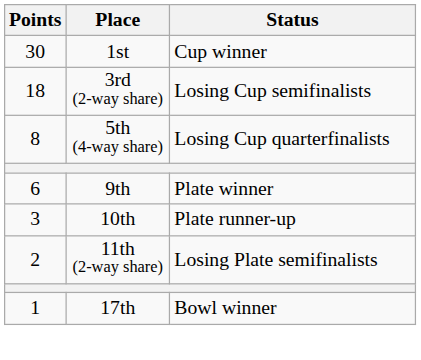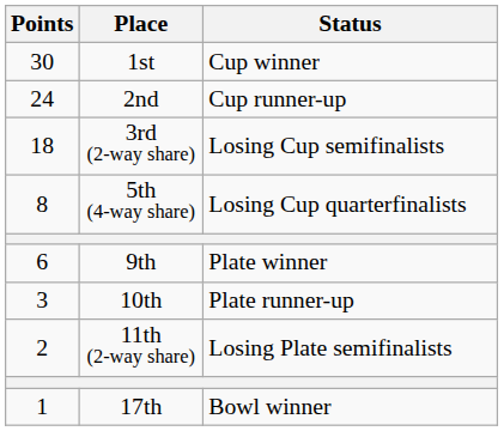+ row: 24 | 2nd | Cup runner-up
